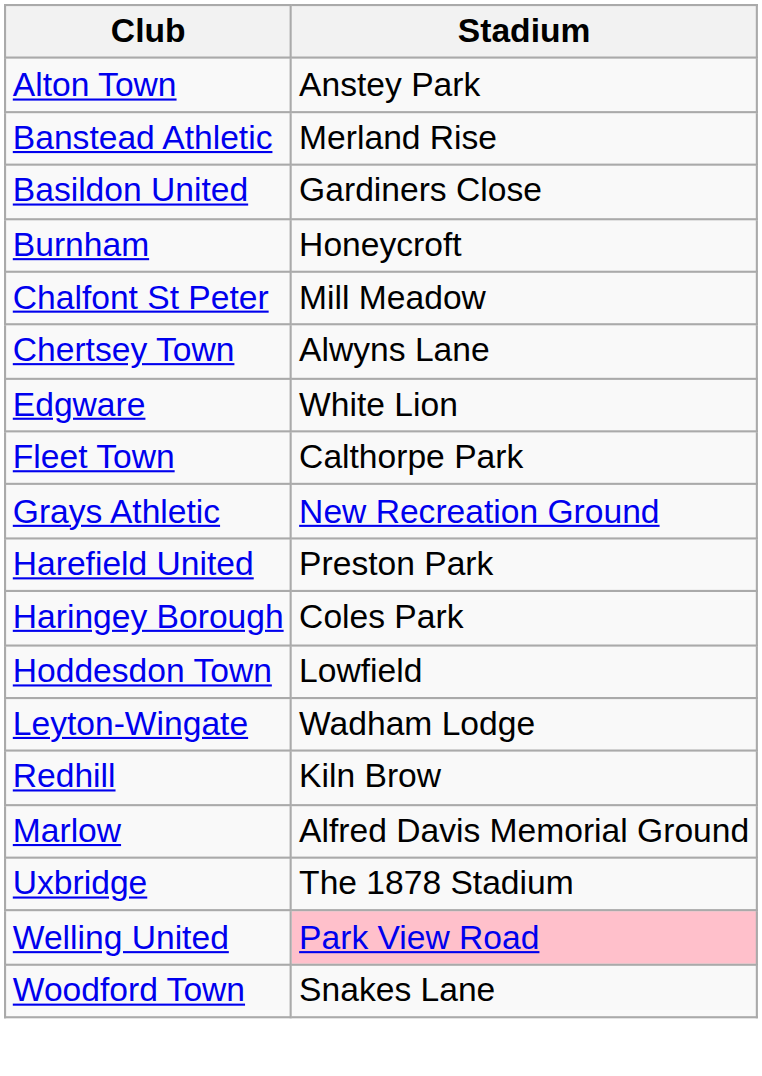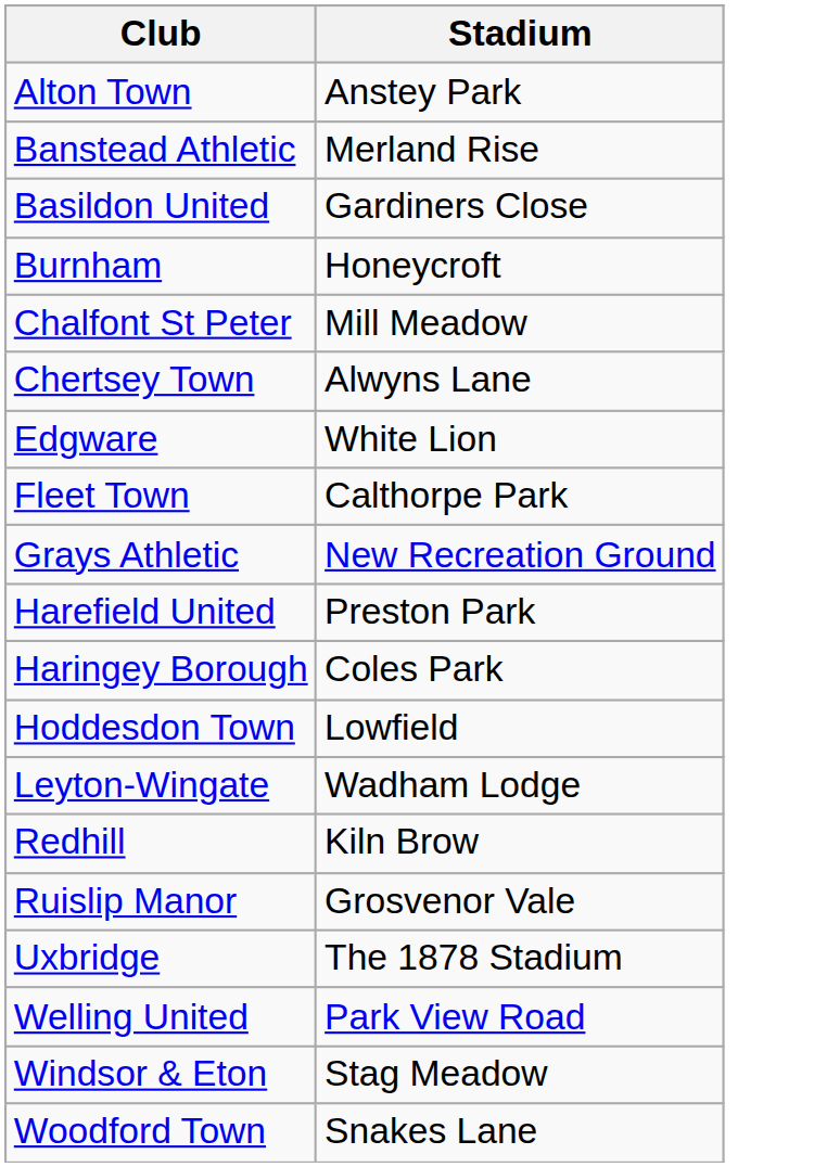+ row: Ruislip Manor | Grosvenor Vale
- row: Marlow | Alfred Davis Memorial Ground
Welling United | Stadium: pink background -> no background
+ row: Windsor & Eton | Stag Meadow
